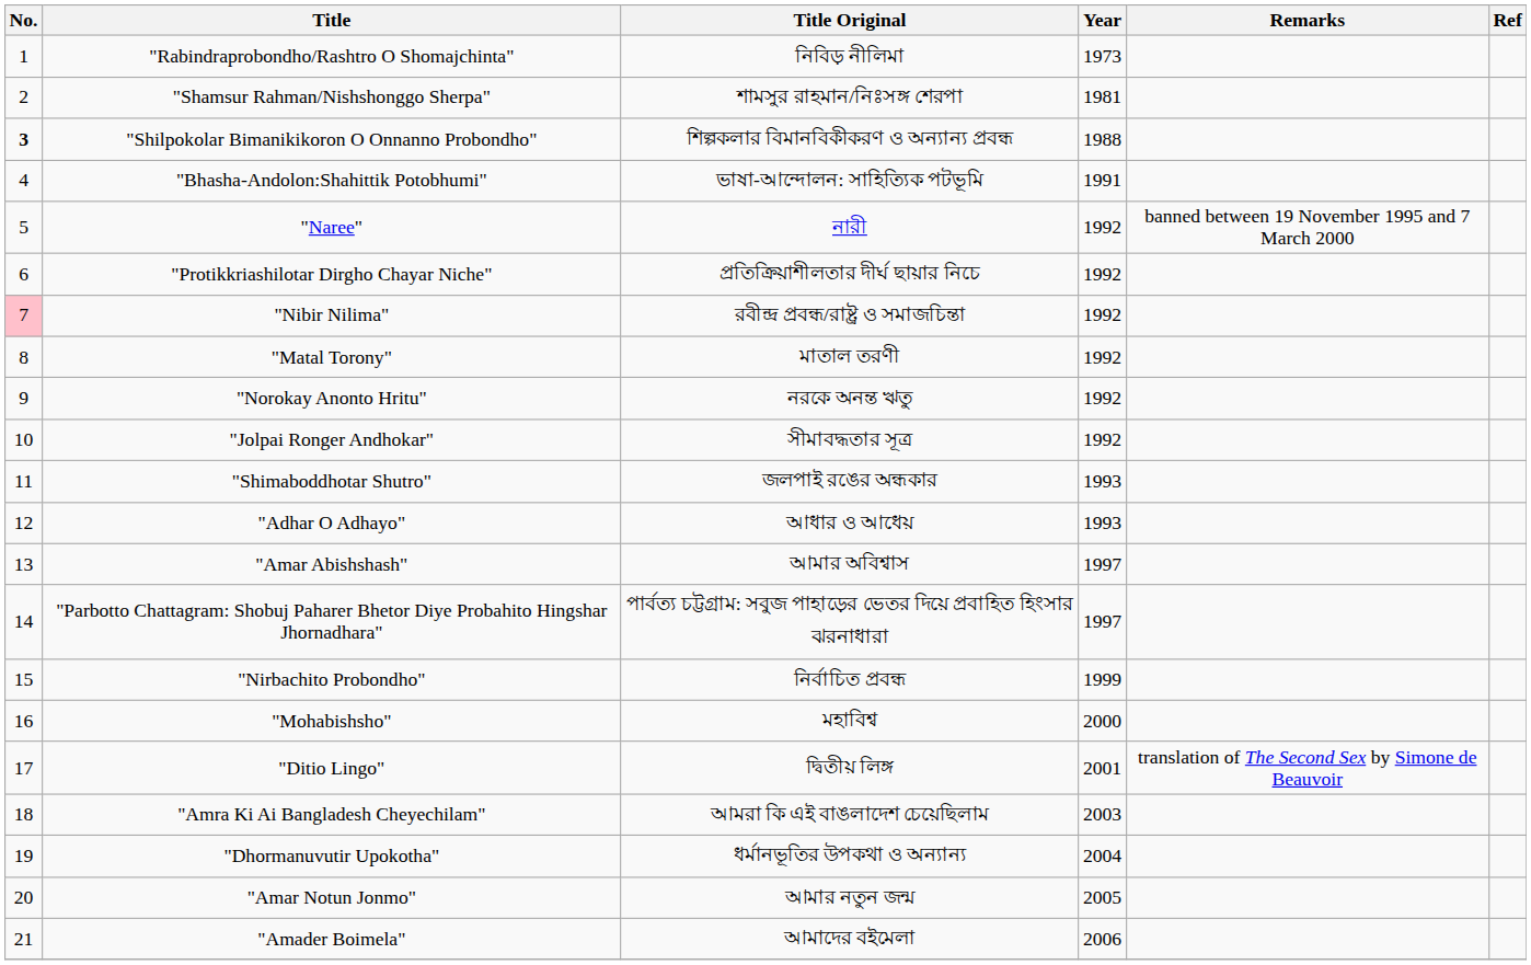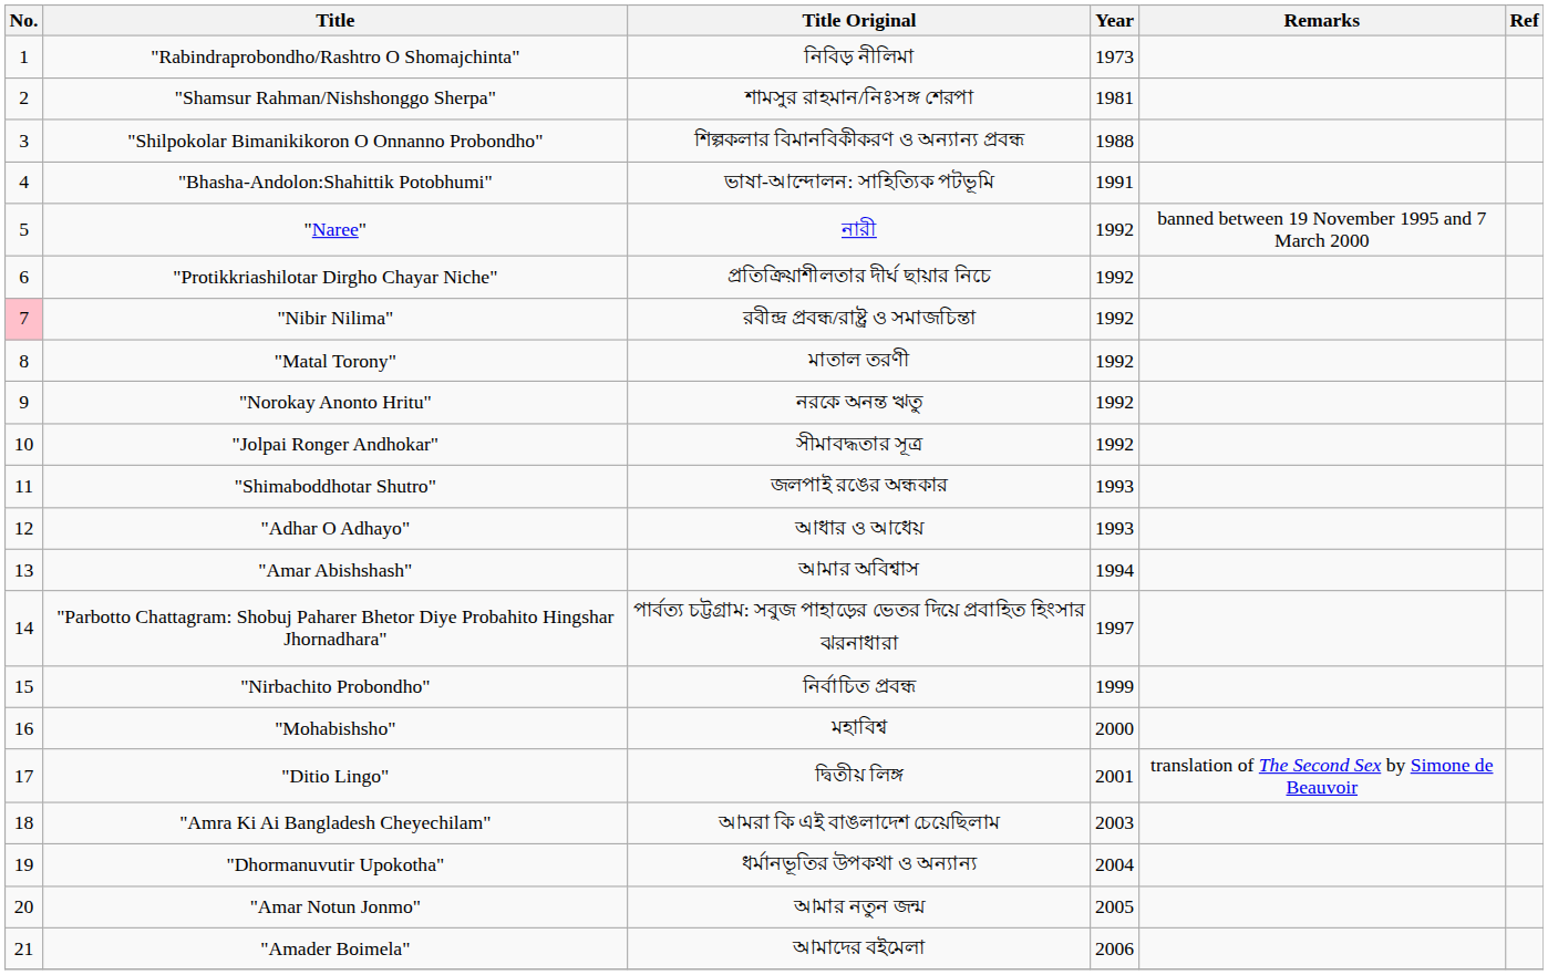"Shilpokolar Bimanikikoron O Onnanno Probondho" | No.: bold -> normal
"Amar Abishshash" | Year: 1997 -> 1994
